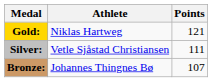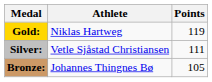Gold: | Points: 121 -> 119
Bronze: | Points: 107 -> 105
